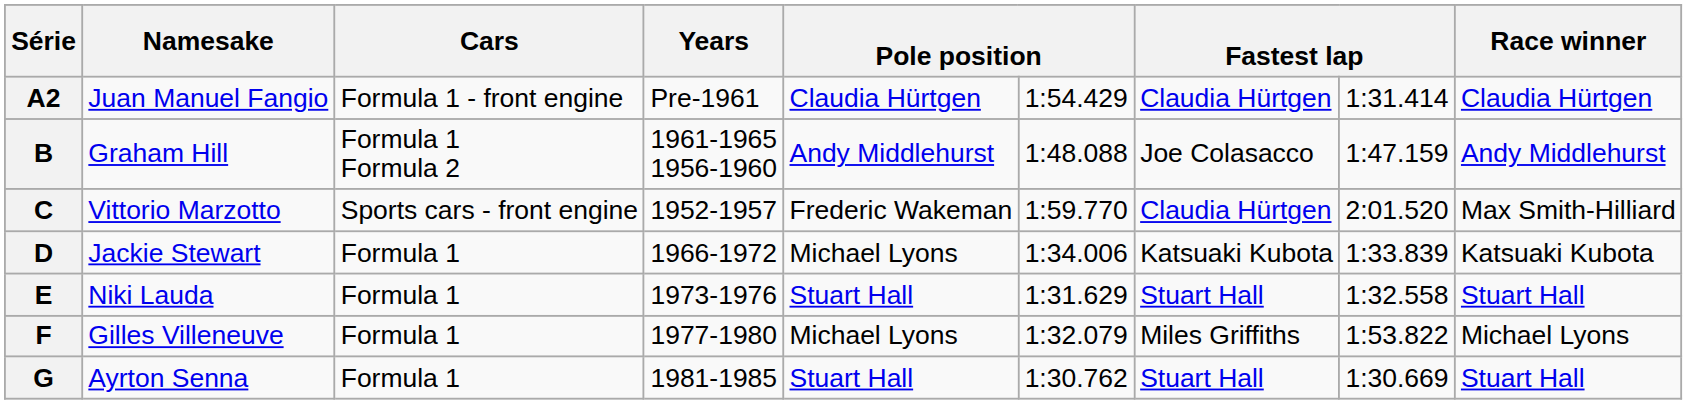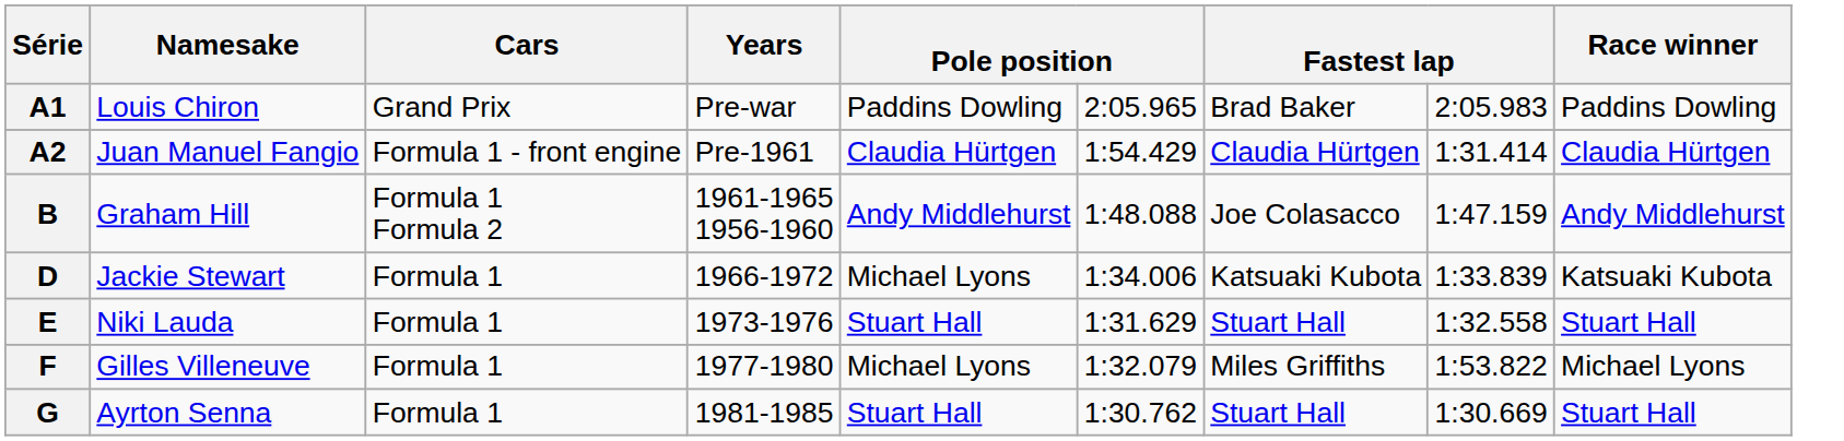+ row: A1 | Louis Chiron | Grand Prix | Pre-war | Paddins Dowling | 2:05.965 | Brad Baker | 2:05.983 | Paddins Dowling
- row: C | Vittorio Marzotto | Sports cars - front engine | 1952-1957 | Frederic Wakeman | 1:59.770 | Claudia Hürtgen | 2:01.520 | Max Smith-Hilliard
